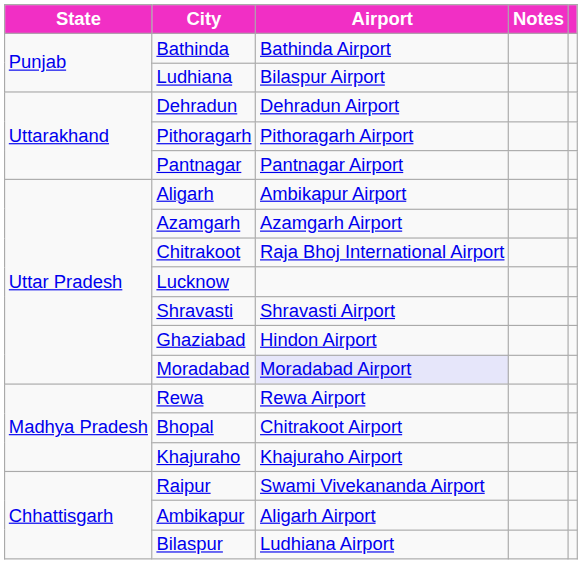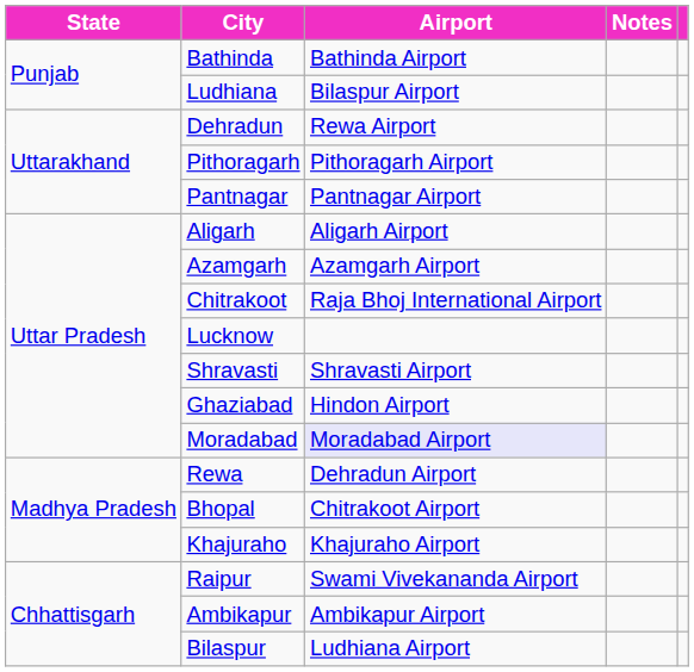Dehradun | Airport: Dehradun Airport -> Rewa Airport
Aligarh | Airport: Ambikapur Airport -> Aligarh Airport
Rewa | Airport: Rewa Airport -> Dehradun Airport
Ambikapur | Airport: Aligarh Airport -> Ambikapur Airport
